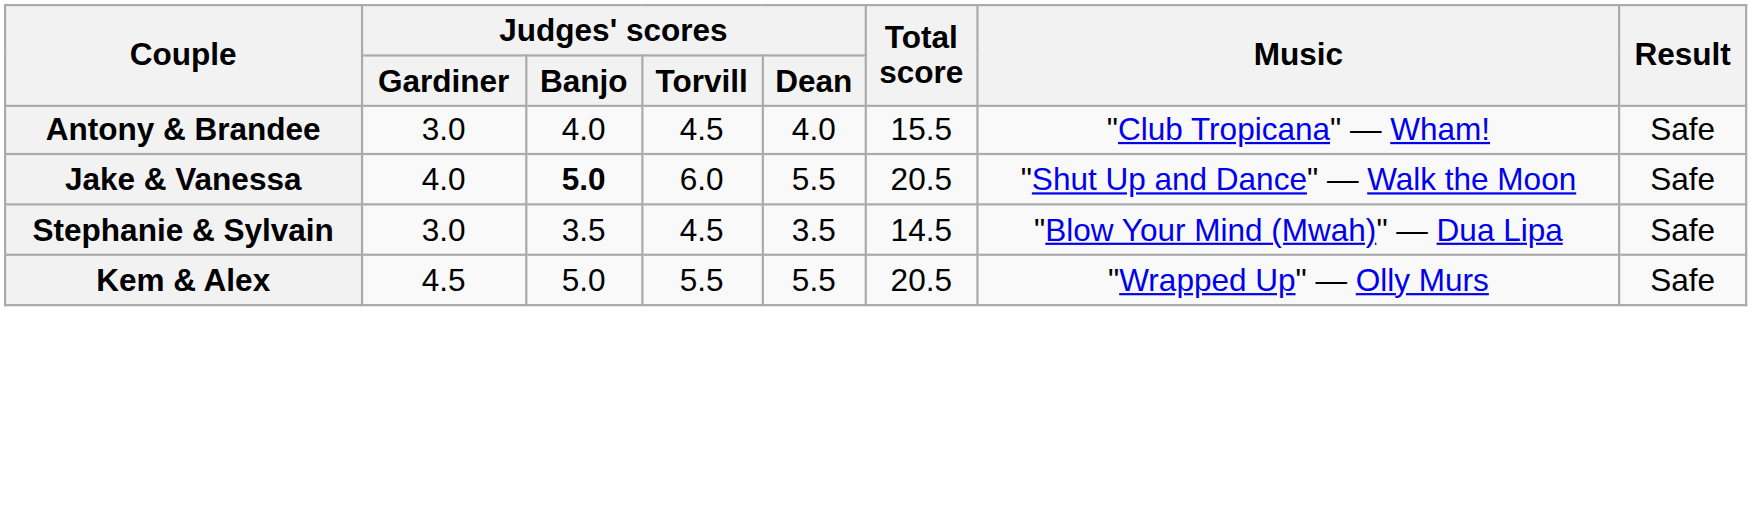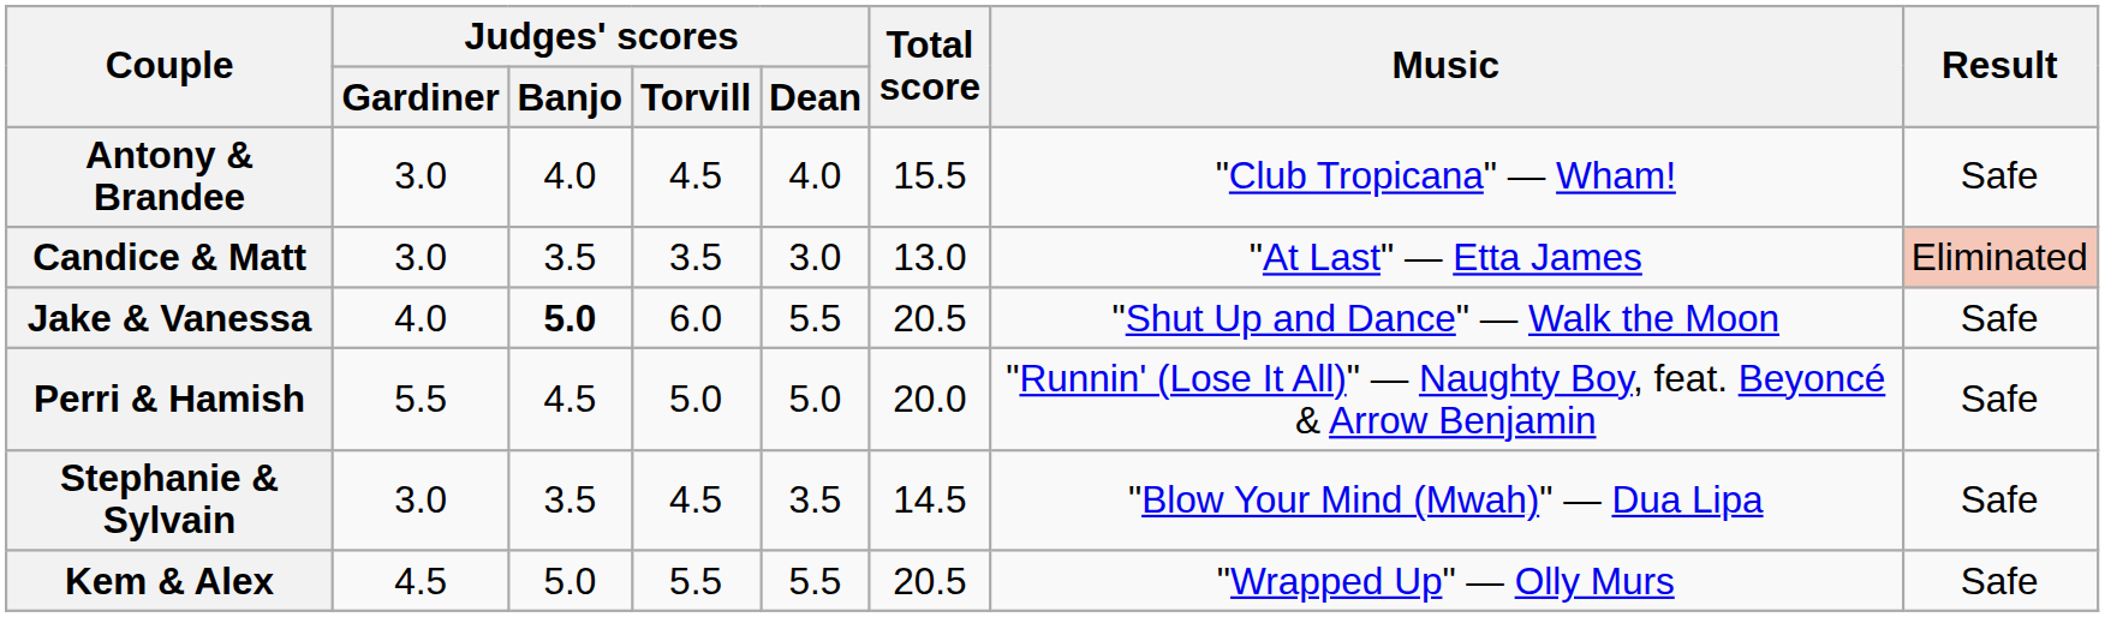+ row: Candice & Matt | 3.0 | 3.5 | 3.5 | 3.0 | 13.0 | "At Last" — Etta James | Eliminated
+ row: Perri & Hamish | 5.5 | 4.5 | 5.0 | 5.0 | 20.0 | "Runnin' (Lose It All)" — Naughty Boy, feat. Beyoncé & Arrow Benjamin | Safe
